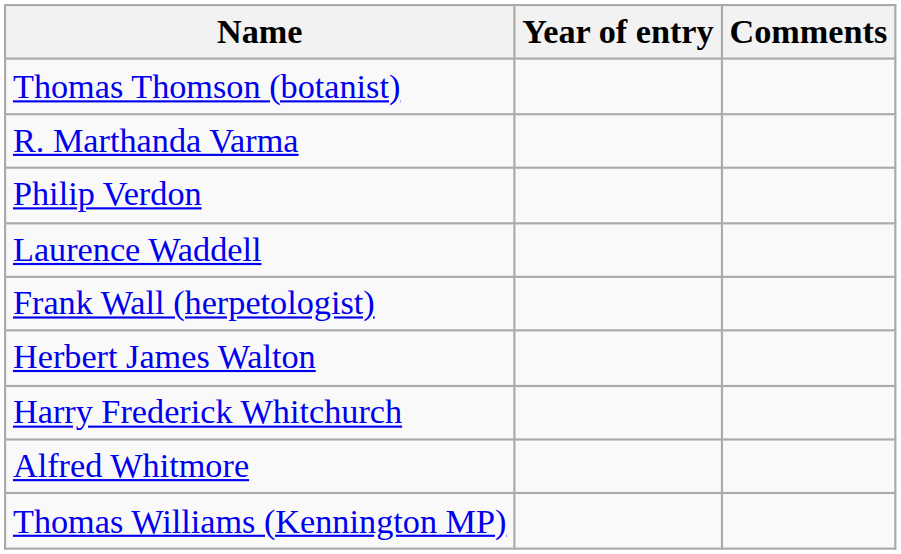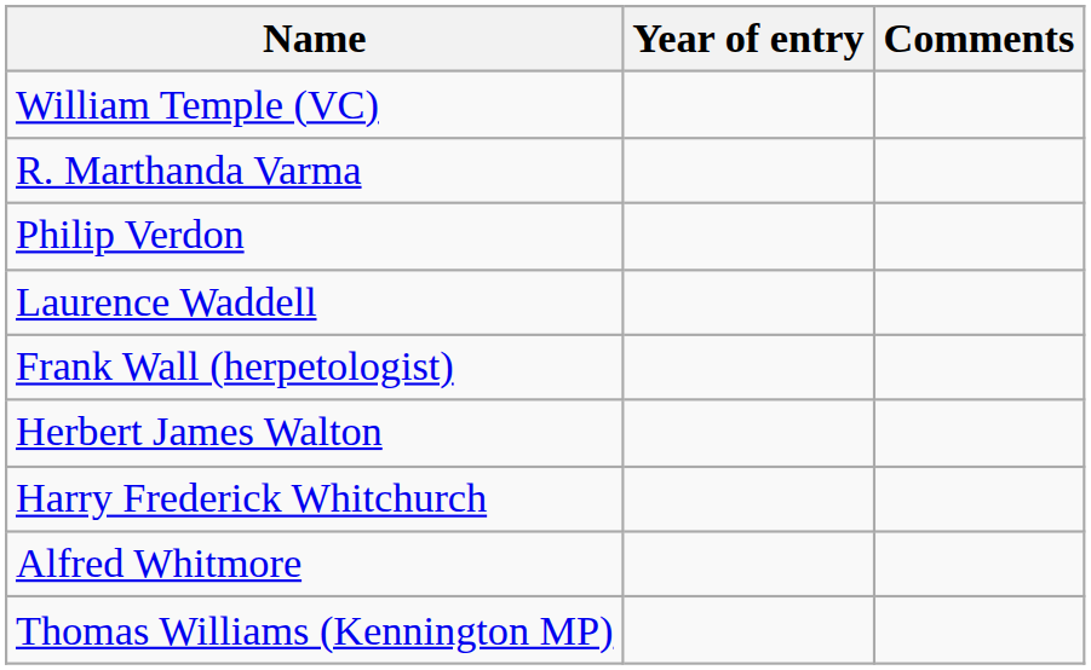+ row: William Temple (VC)
- row: Thomas Thomson (botanist)
